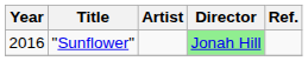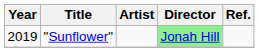"Sunflower" | Year: 2016 -> 2019
